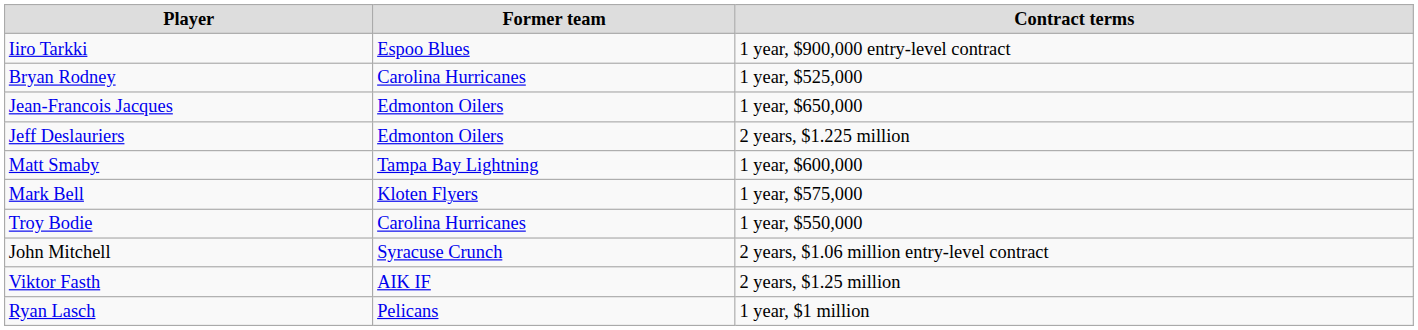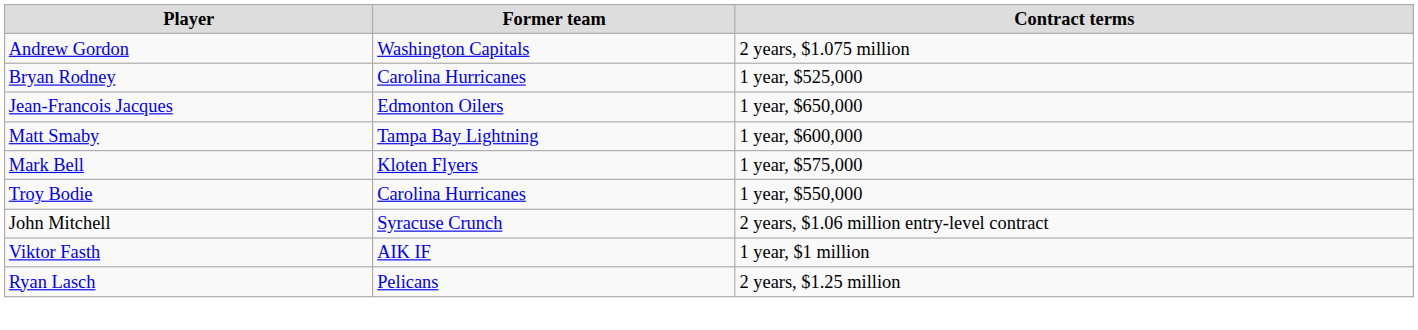- row: Iiro Tarkki | Espoo Blues | 1 year, $900,000 entry-level contract
+ row: Andrew Gordon | Washington Capitals | 2 years, $1.075 million
- row: Jeff Deslauriers | Edmonton Oilers | 2 years, $1.225 million
Viktor Fasth | Contract terms: 2 years, $1.25 million -> 1 year, $1 million
Ryan Lasch | Contract terms: 1 year, $1 million -> 2 years, $1.25 million
